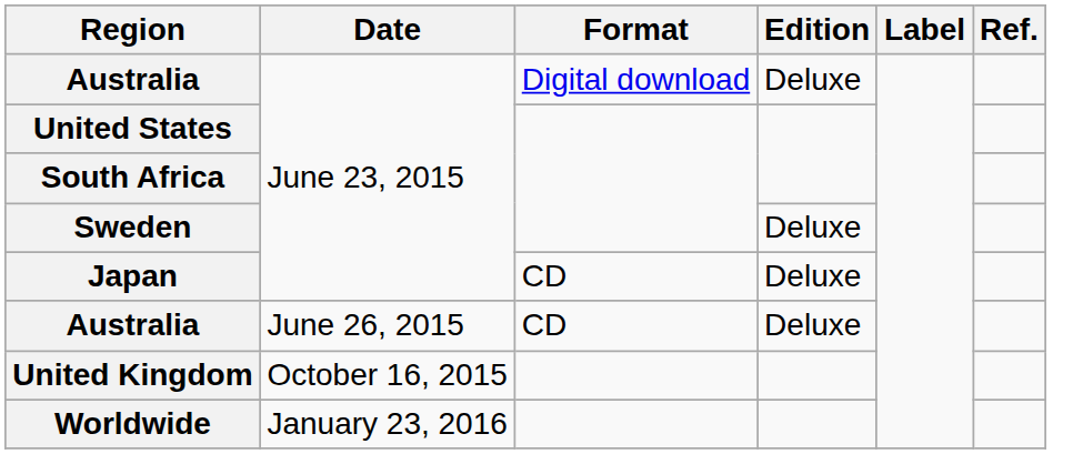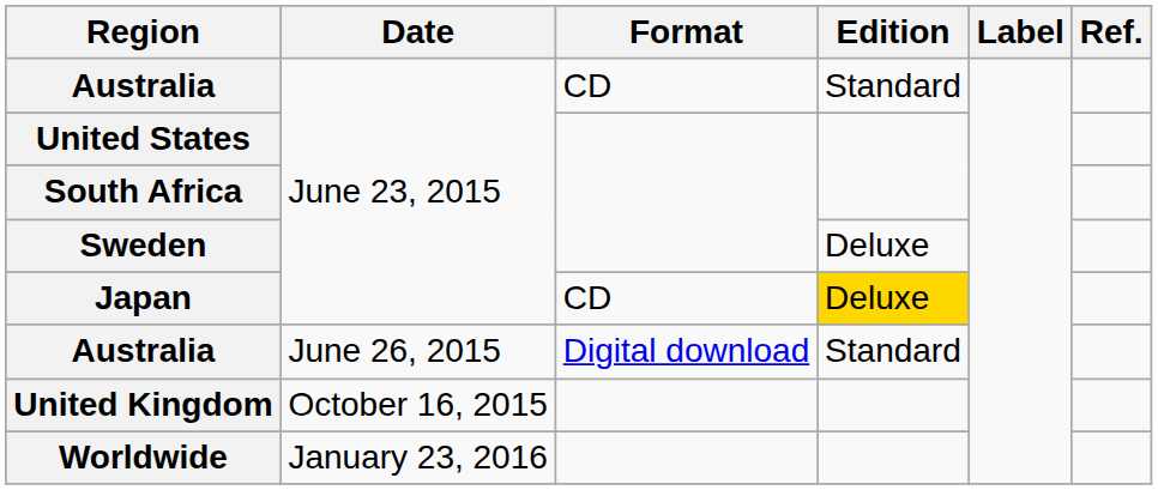Australia / June 23, 2015 | Format: Digital download -> CD
Australia / June 23, 2015 | Edition: Deluxe -> Standard
Japan | Edition: no background -> gold background
Australia / June 26, 2015 | Format: CD -> Digital download
Australia / June 26, 2015 | Edition: Deluxe -> Standard
